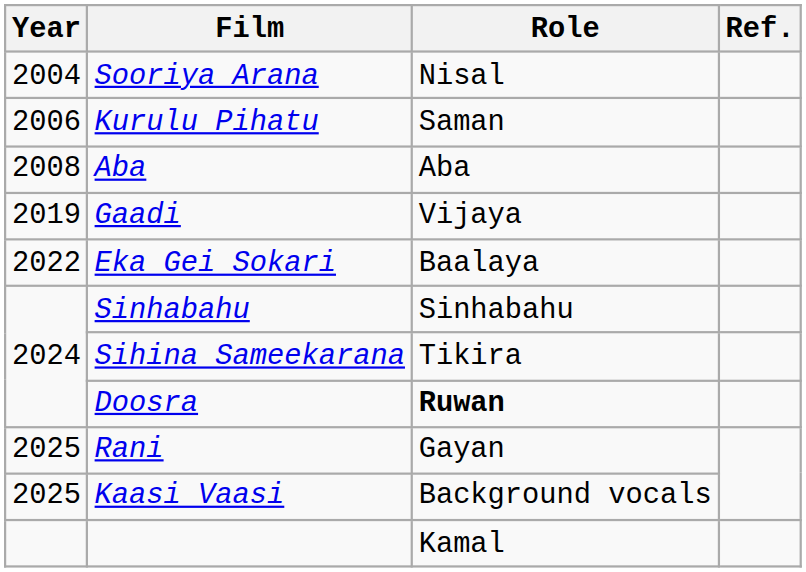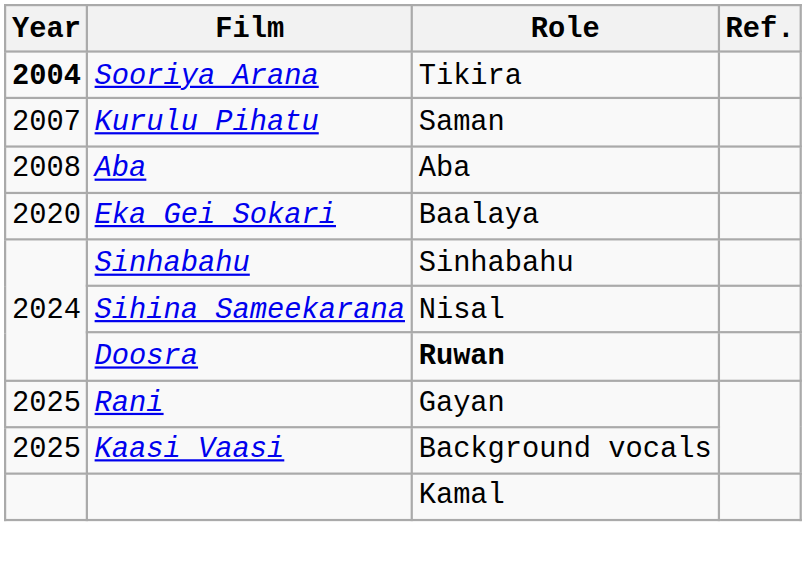Sooriya Arana | Year: normal -> bold
Sooriya Arana | Role: Nisal -> Tikira
Kurulu Pihatu | Year: 2006 -> 2007
- row: 2019 | Gaadi | Vijaya
Eka Gei Sokari | Year: 2022 -> 2020
Sihina Sameekarana | Role: Tikira -> Nisal
